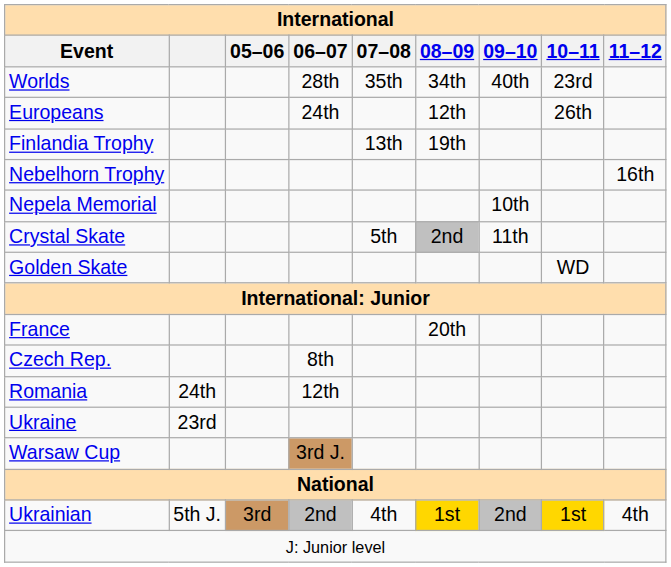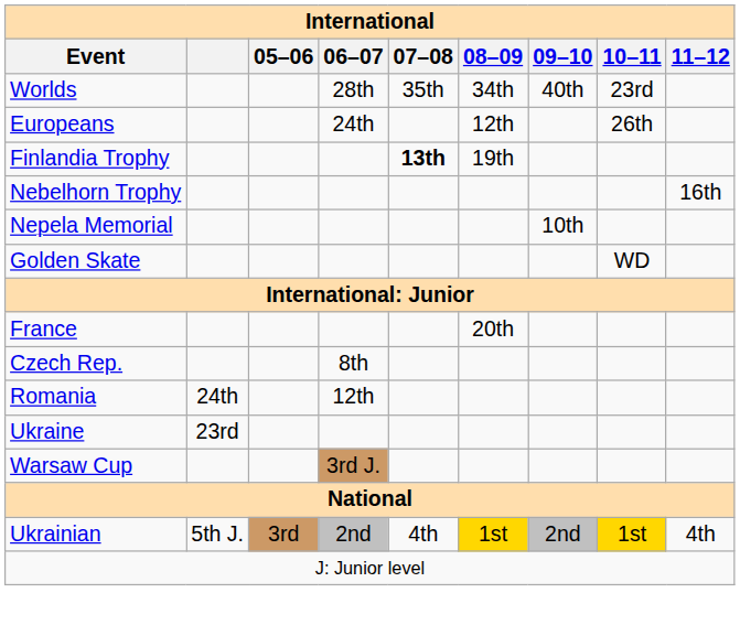Finlandia Trophy | 07–08: normal -> bold
- row: Crystal Skate | 5th | 2nd | 11th
